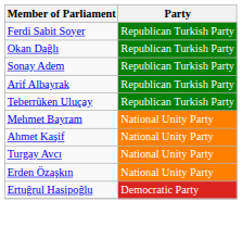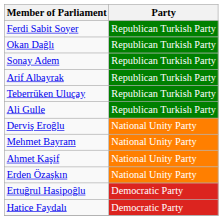+ row: Ali Gulle | Republican Turkish Party
+ row: Derviş Eroğlu | National Unity Party
- row: Turgay Avcı | National Unity Party
+ row: Hatice Faydalı | Democratic Party
